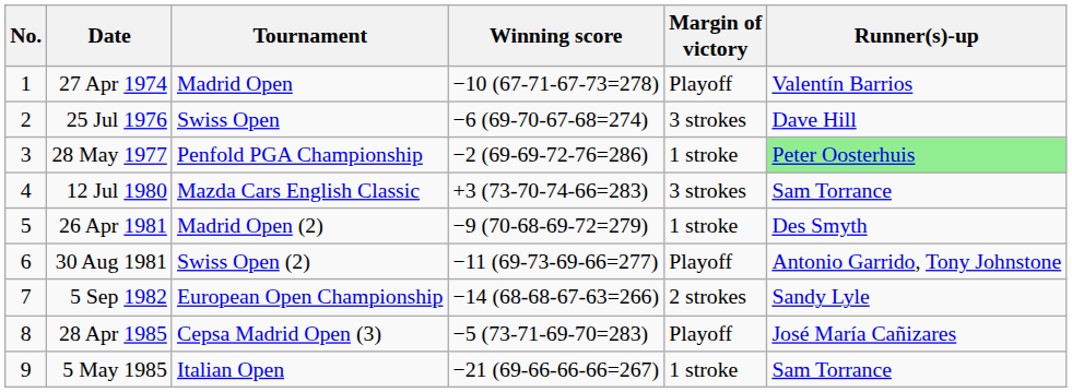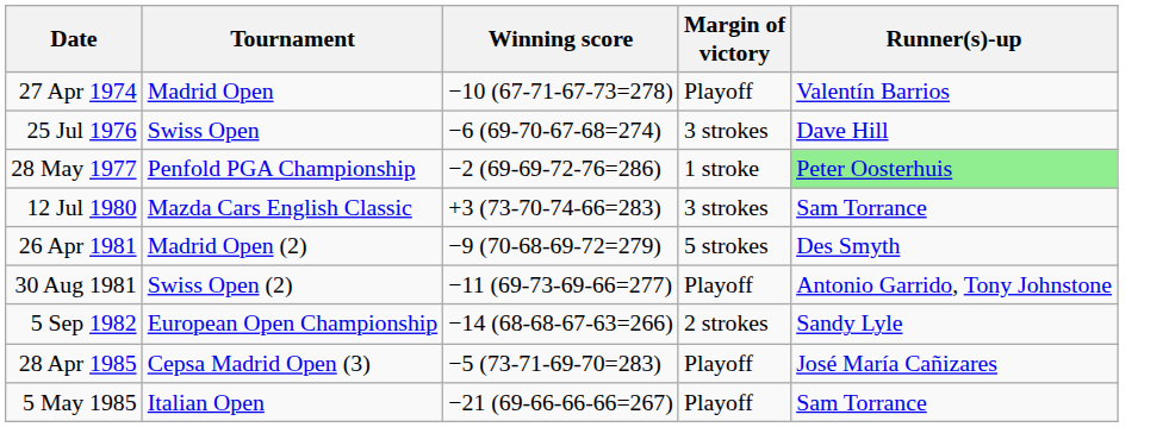- column: No. | 1 | 2 | 3 | 4 | 5 | 6 | 7 | 8 | 9
26 Apr 1981 | Margin of victory: 1 stroke -> 5 strokes
5 May 1985 | Margin of victory: 1 stroke -> Playoff
